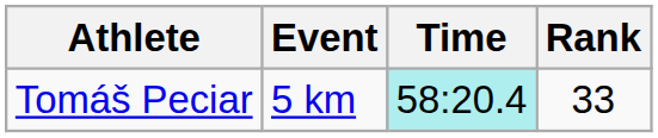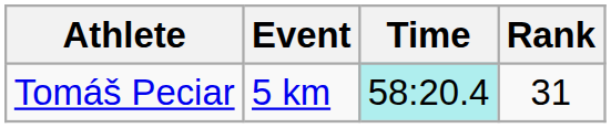Tomáš Peciar | Rank: 33 -> 31
